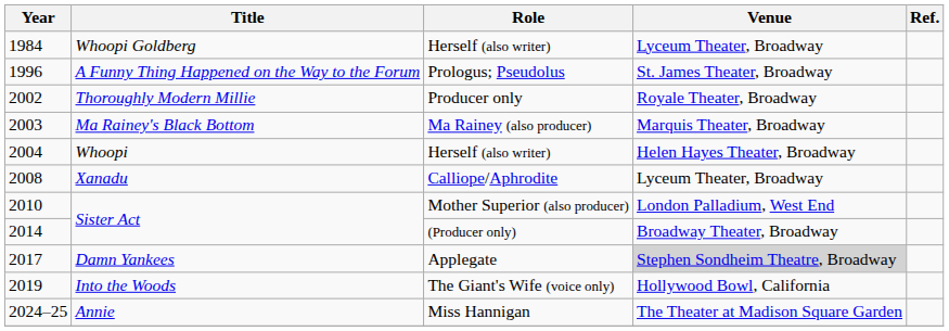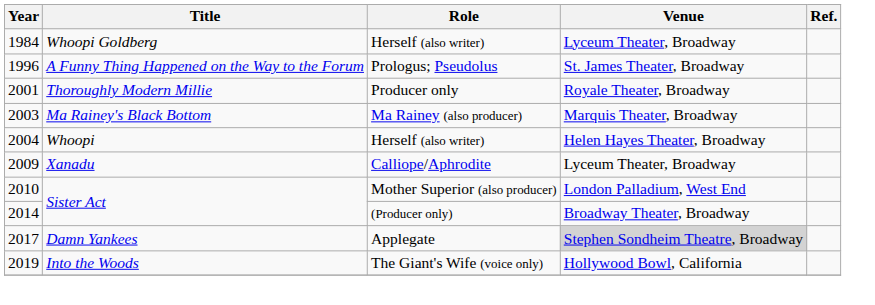Thoroughly Modern Millie | Year: 2002 -> 2001
Xanadu | Year: 2008 -> 2009
- row: 2024–25 | Annie | Miss Hannigan | The Theater at Madison Square Garden
